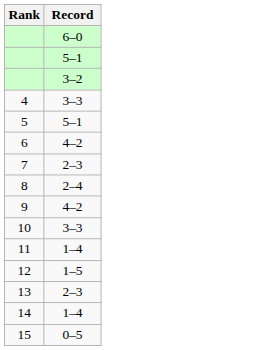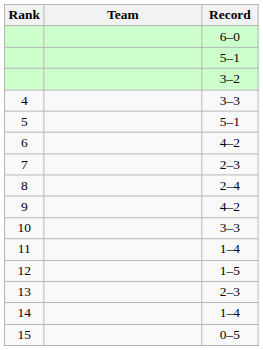+ column: Team
